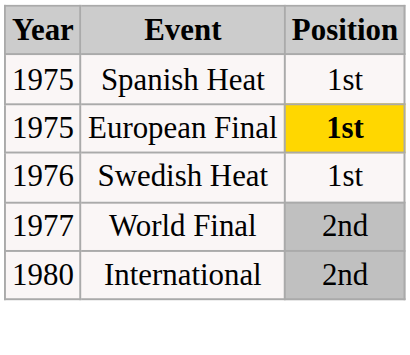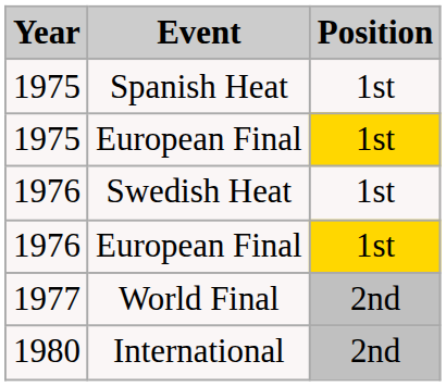1975 / European Final | Position: bold -> normal
+ row: 1976 | European Final | 1st
